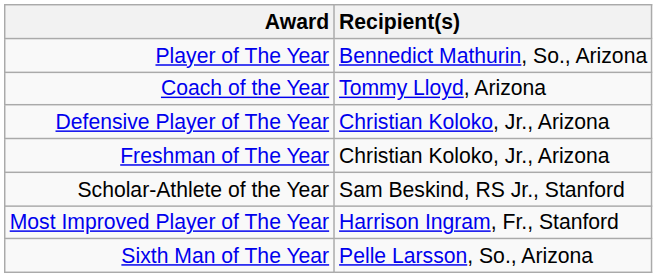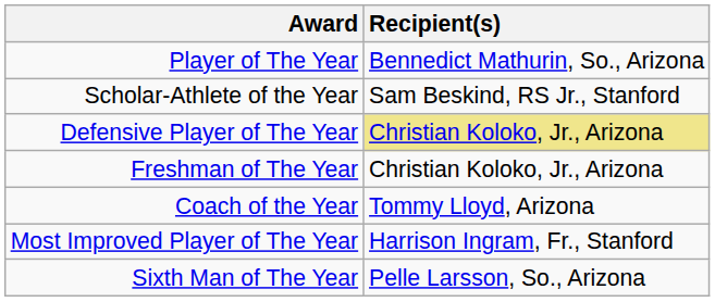rows swapped: Coach of the Year <-> Scholar-Athlete of the Year
Defensive Player of The Year | Recipient(s): no background -> khaki background
